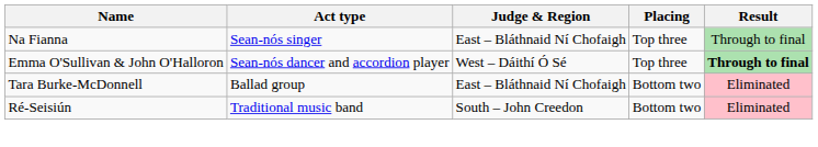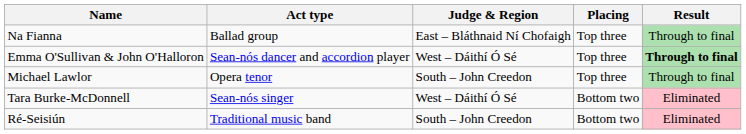Na Fianna | Act type: Sean-nós singer -> Ballad group
+ row: Michael Lawlor | Opera tenor | South – John Creedon | Top three | Through to final
Tara Burke-McDonnell | Act type: Ballad group -> Sean-nós singer
Tara Burke-McDonnell | Judge & Region: East – Bláthnaid Ní Chofaigh -> West – Dáithí Ó Sé
